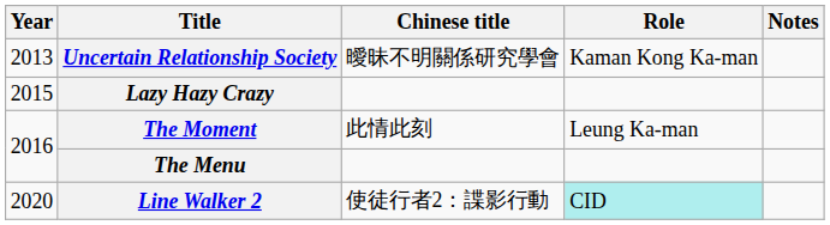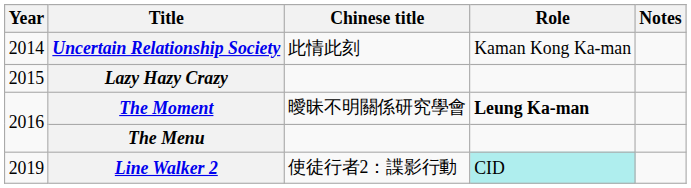Uncertain Relationship Society | Year: 2013 -> 2014
Uncertain Relationship Society | Chinese title: 曖昧不明關係研究學會 -> 此情此刻
The Moment | Chinese title: 此情此刻 -> 曖昧不明關係研究學會
The Moment | Role: normal -> bold
Line Walker 2 | Year: 2020 -> 2019
